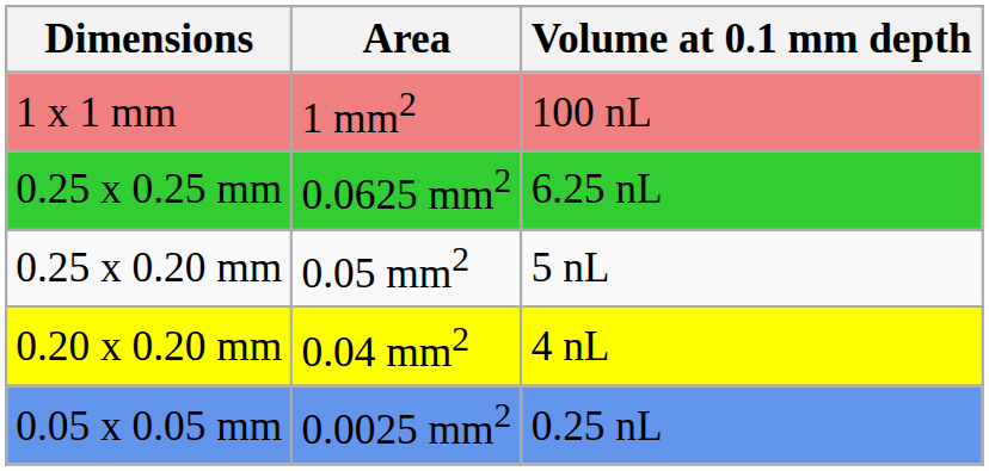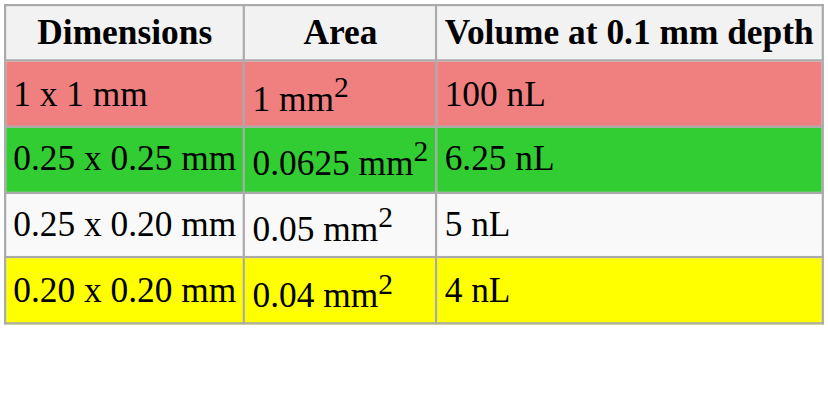- row: 0.05 x 0.05 mm | 0.0025 mm2 | 0.25 nL
